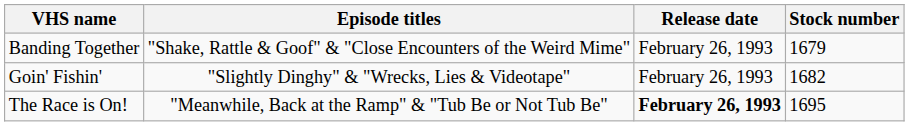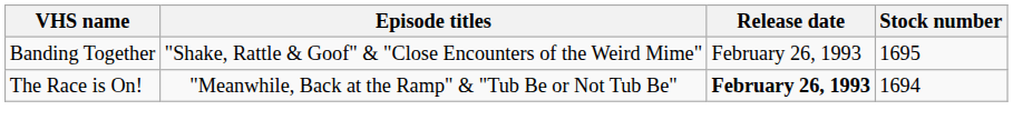Banding Together | Stock number: 1679 -> 1695
- row: Goin' Fishin' | "Slightly Dinghy" & "Wrecks, Lies & Videotape" | February 26, 1993 | 1682
The Race is On! | Stock number: 1695 -> 1694
